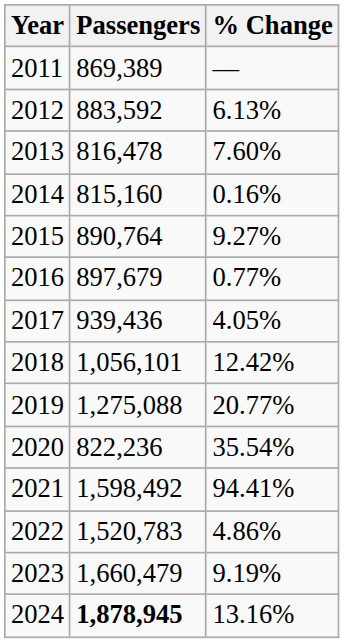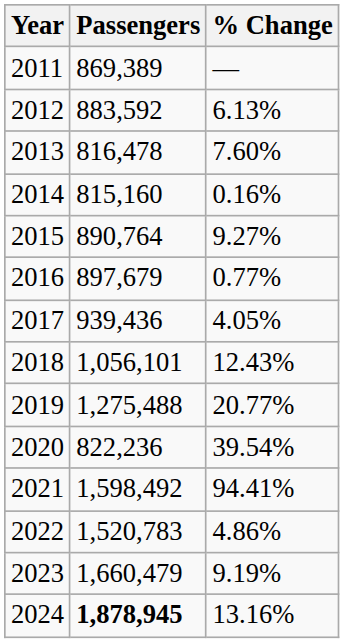2018 | % Change: 12.42% -> 12.43%
2019 | Passengers: 1,275,088 -> 1,275,488
2020 | % Change: 35.54% -> 39.54%
